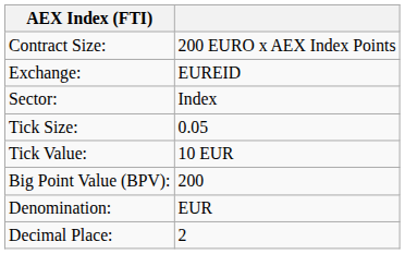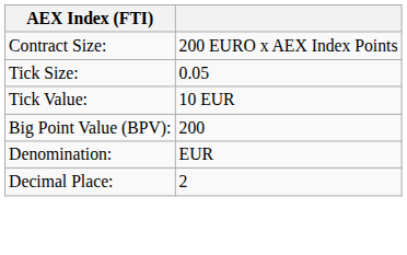- row: Exchange: | EUREID
- row: Sector: | Index
